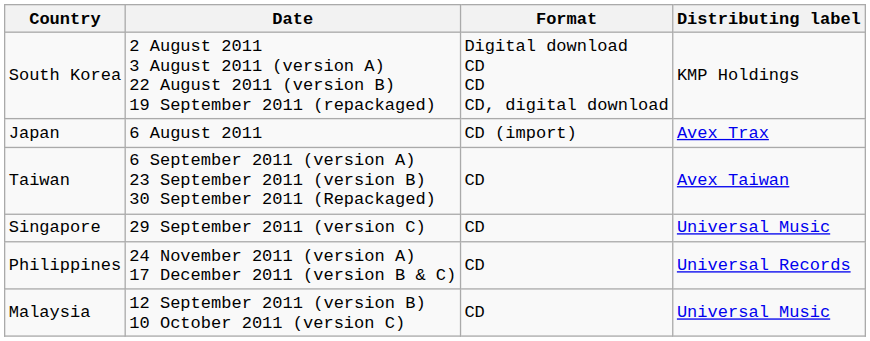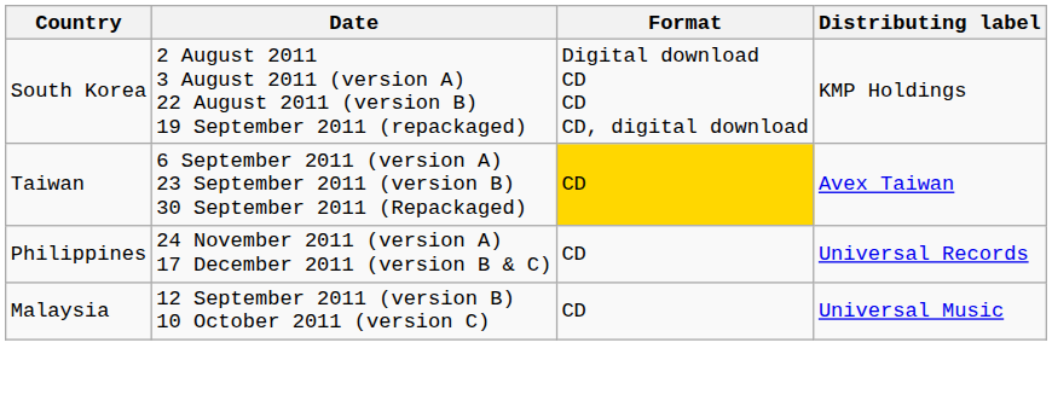- row: Japan | 6 August 2011 | CD (import) | Avex Trax
Taiwan | Format: no background -> gold background
- row: Singapore | 29 September 2011 (version C) | CD | Universal Music
